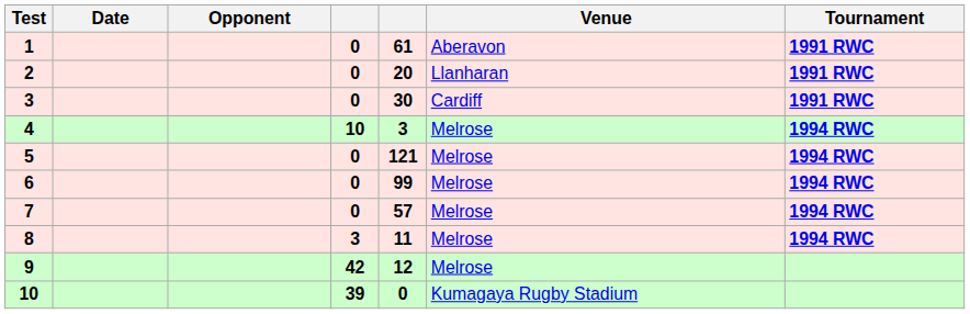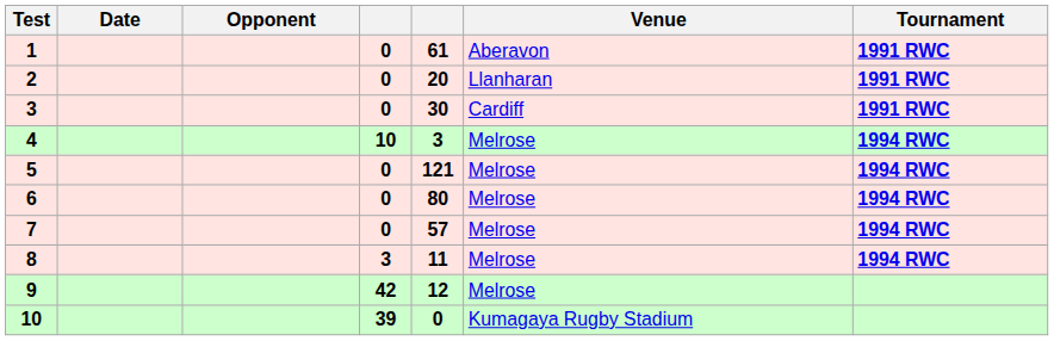6 | column 5: 99 -> 80
